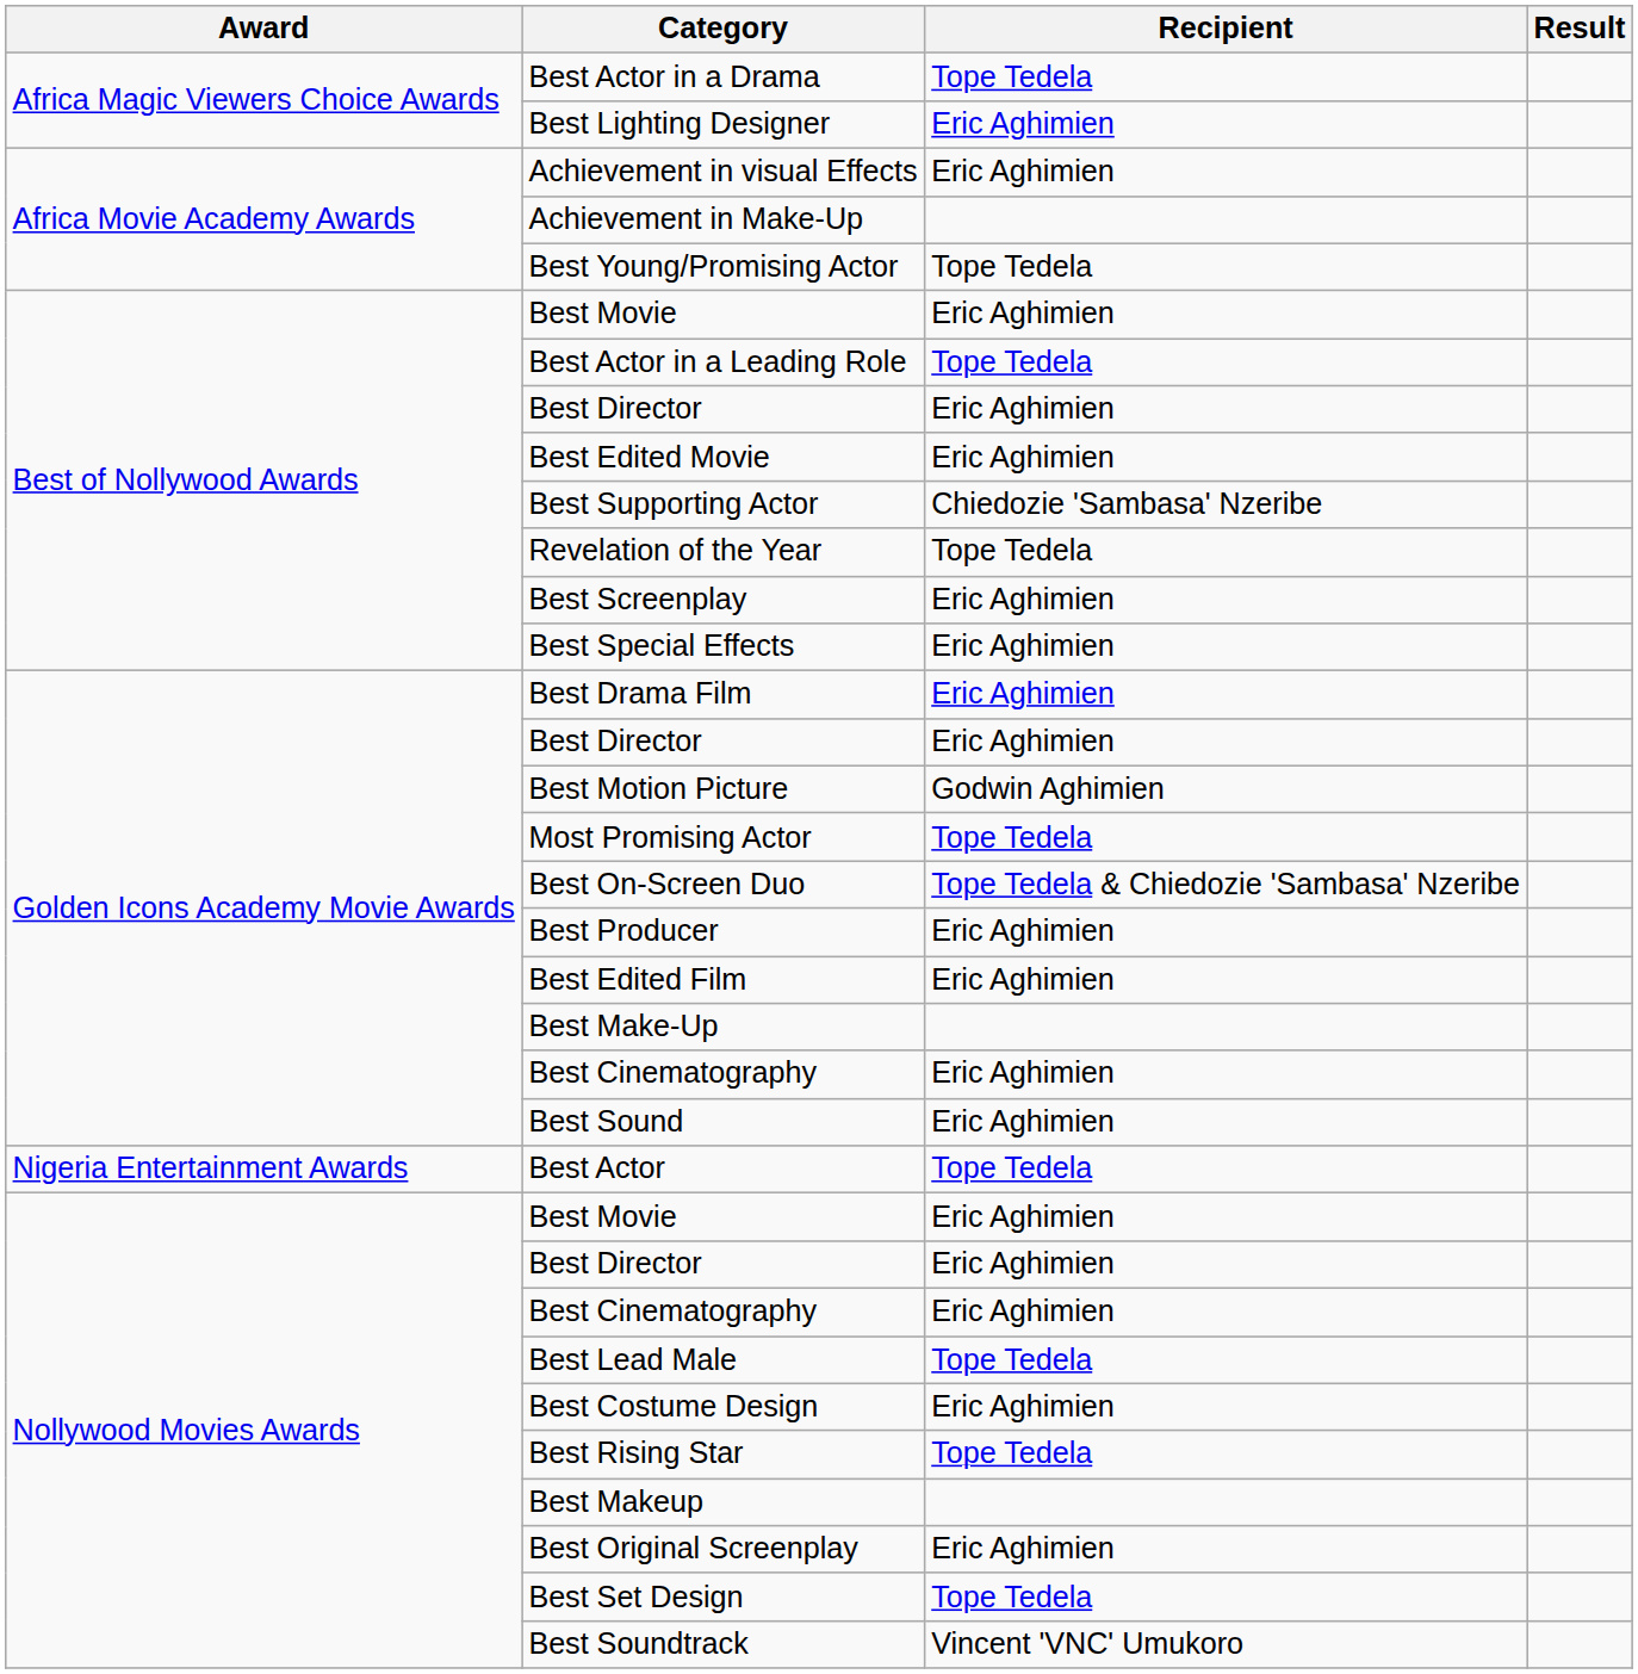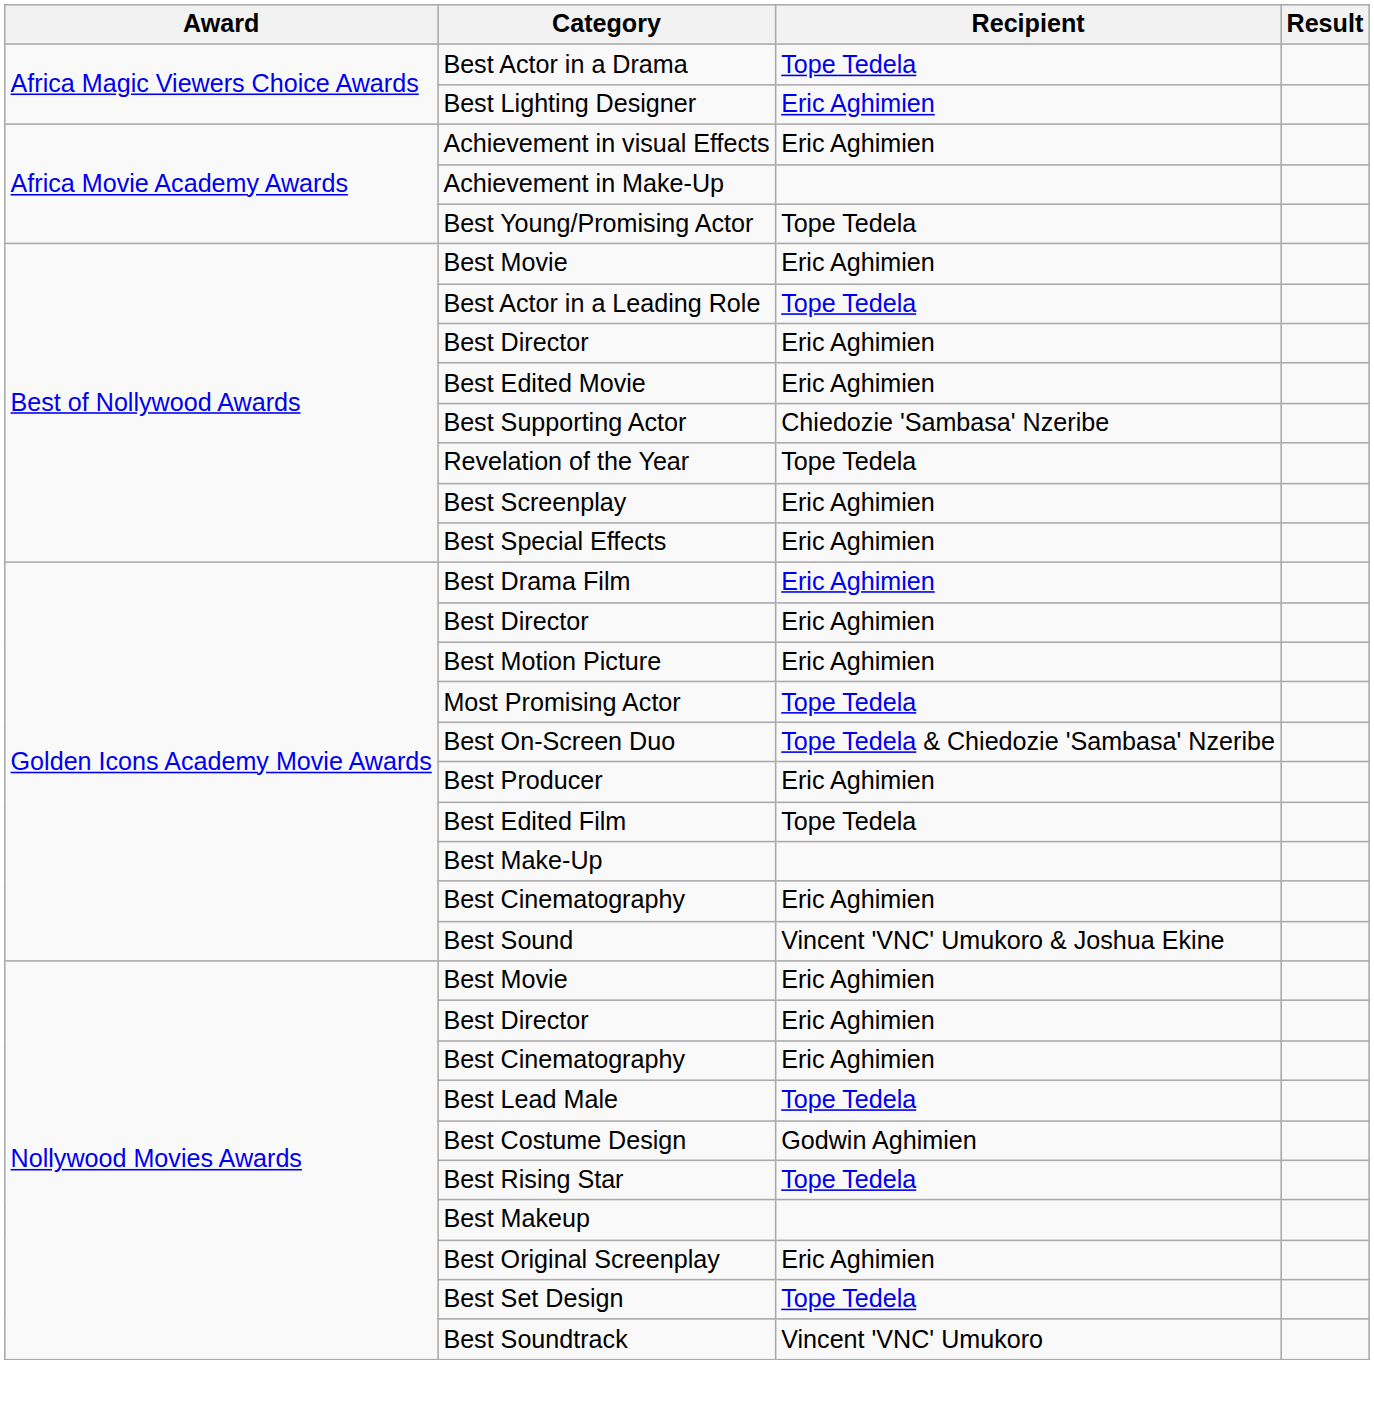Best Motion Picture | Recipient: Godwin Aghimien -> Eric Aghimien
Best Edited Film | Recipient: Eric Aghimien -> Tope Tedela
Best Sound | Recipient: Eric Aghimien -> Vincent 'VNC' Umukoro & Joshua Ekine
- row: Nigeria Entertainment Awards | Best Actor | Tope Tedela
Best Costume Design | Recipient: Eric Aghimien -> Godwin Aghimien
